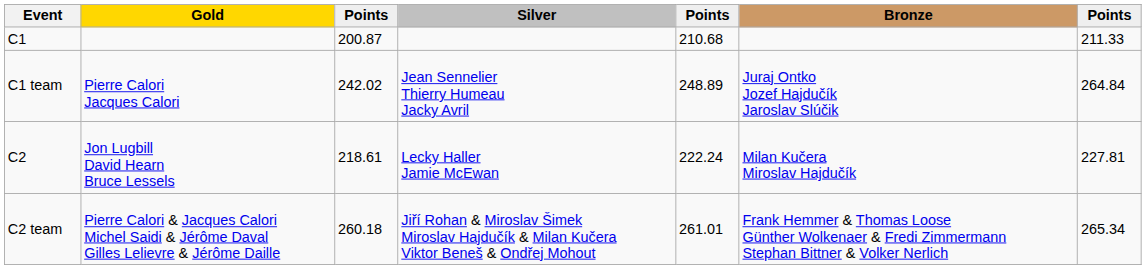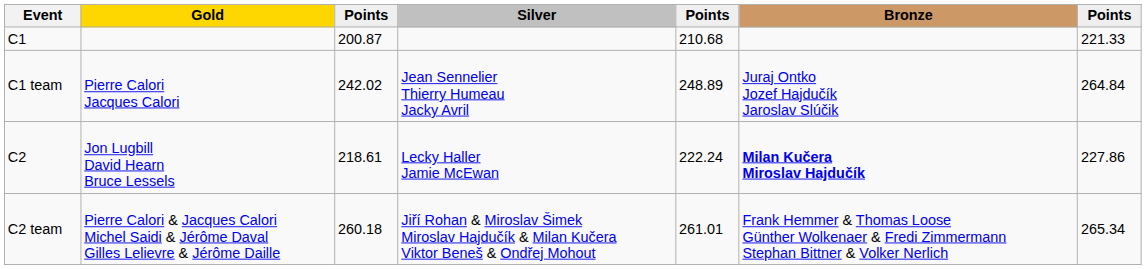C1 | column 7: 211.33 -> 221.33
C2 | Bronze: normal -> bold
C2 | column 7: 227.81 -> 227.86
